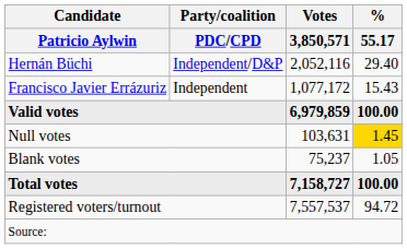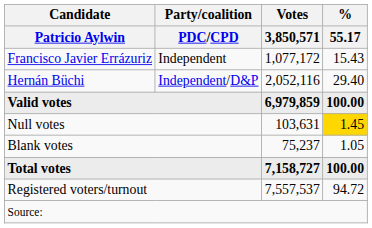rows swapped: Hernán Büchi <-> Francisco Javier Errázuriz
